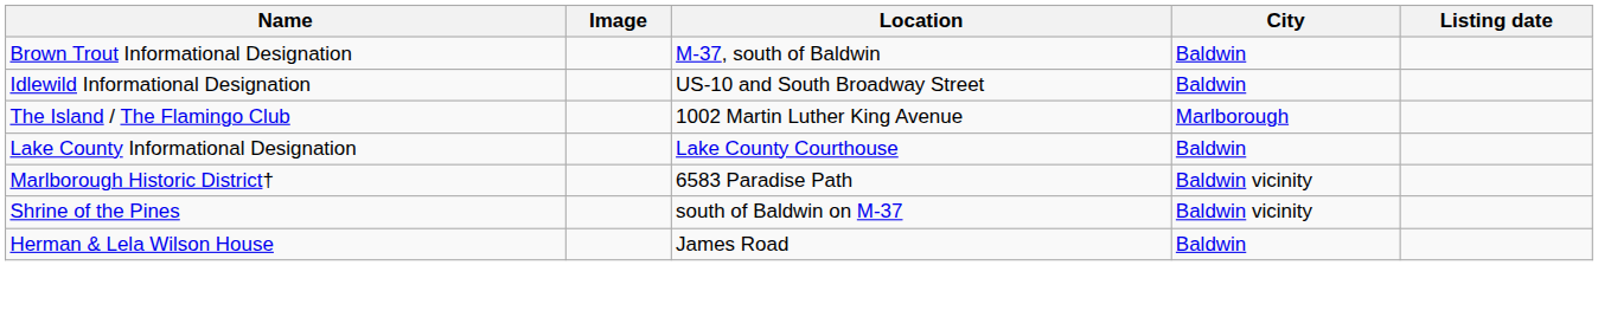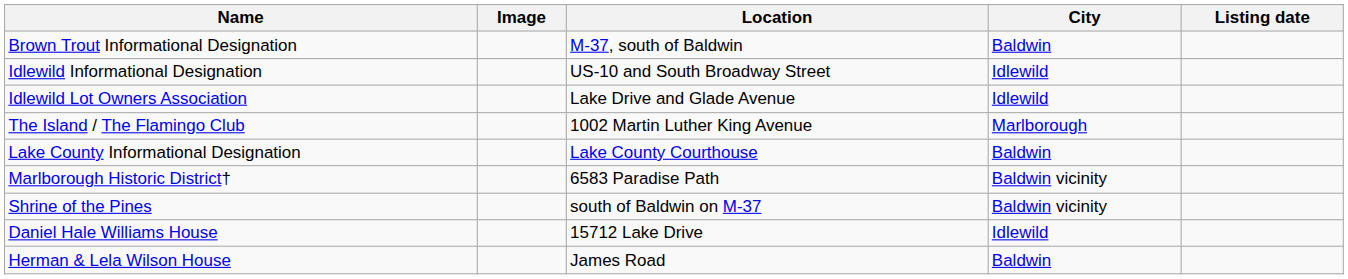Idlewild Informational Designation | City: Baldwin -> Idlewild
+ row: Idlewild Lot Owners Association | Lake Drive and Glade Avenue | Idlewild
+ row: Daniel Hale Williams House | 15712 Lake Drive | Idlewild
